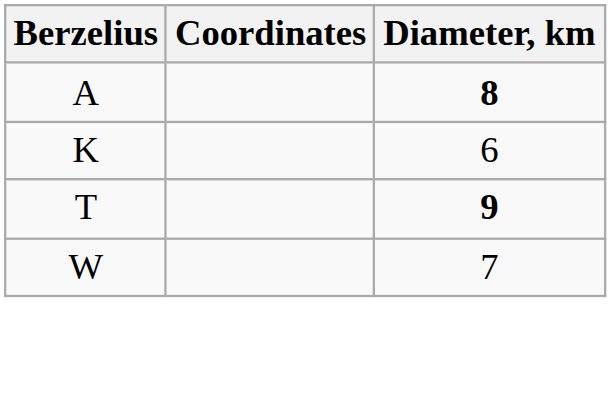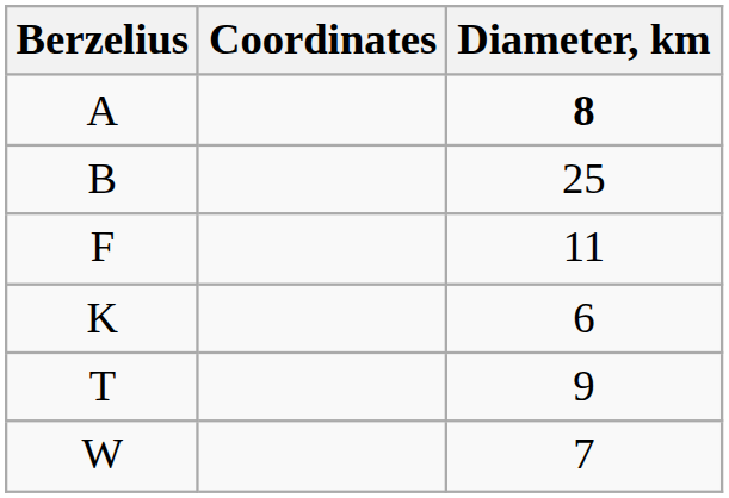+ row: B | 25
+ row: F | 11
T | Diameter, km: bold -> normal
